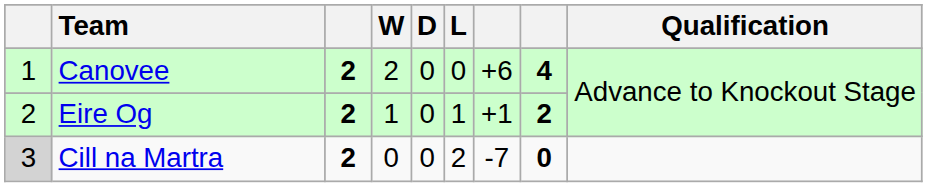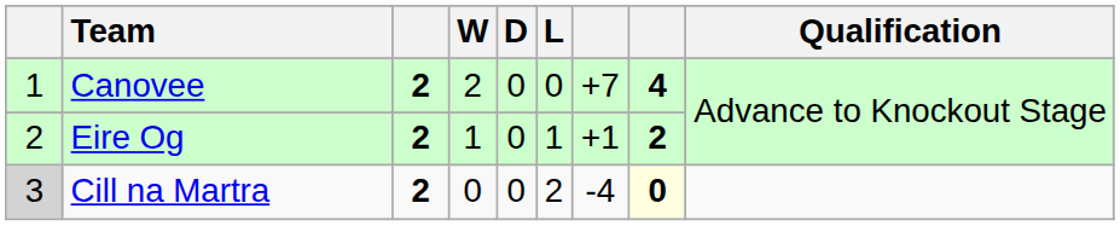Canovee | column 7: +6 -> +7
Cill na Martra | column 7: -7 -> -4
Cill na Martra | column 8: no background -> lightyellow background
